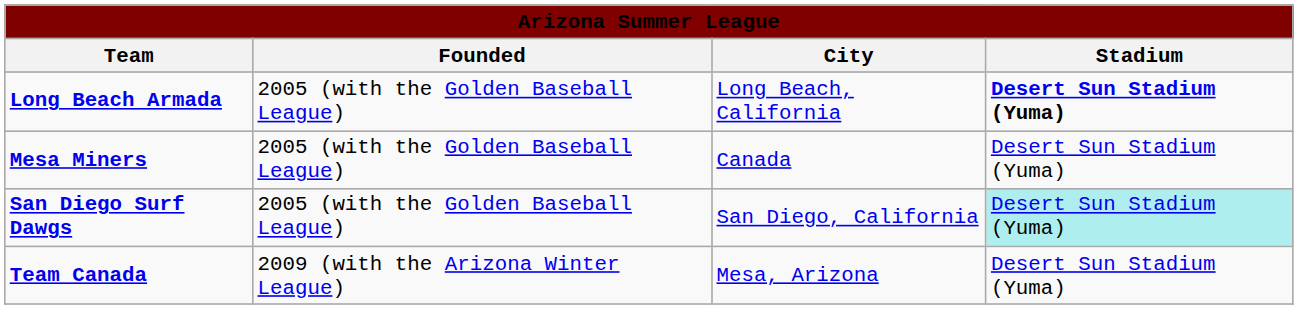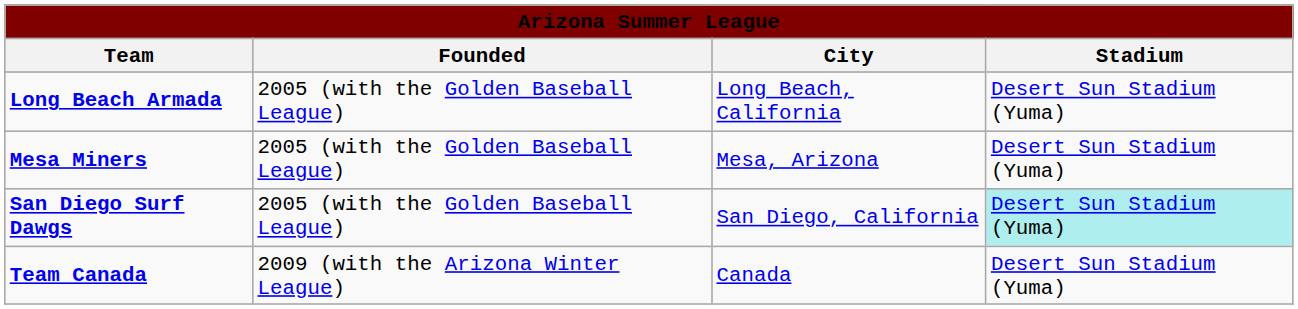Long Beach Armada | Stadium: bold -> normal
Mesa Miners | City: Canada -> Mesa, Arizona
Team Canada | City: Mesa, Arizona -> Canada
